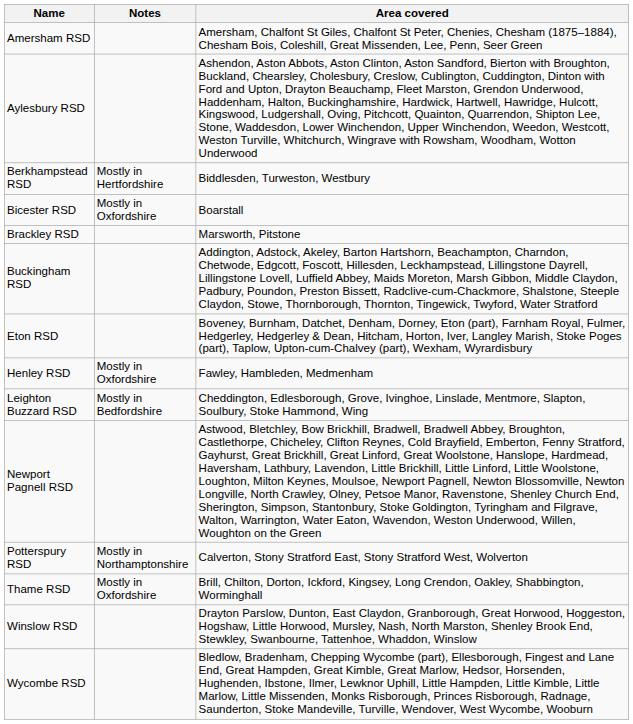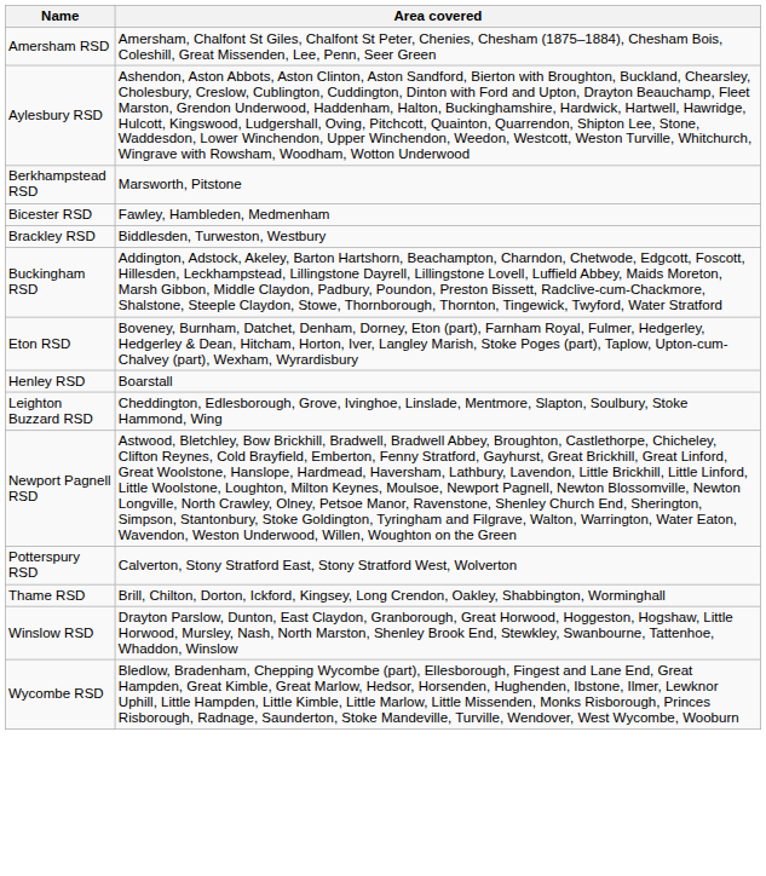- column: Notes | Mostly in Hertfordshire | Mostly in Oxfordshire | Mostly in Oxfordshire | Mostly in Bedfordshire | Mostly in Northamptonshire | Mostly in Oxfordshire
Berkhampstead RSD | Area covered: Biddlesden, Turweston, Westbury -> Marsworth, Pitstone
Bicester RSD | Area covered: Boarstall -> Fawley, Hambleden, Medmenham
Brackley RSD | Area covered: Marsworth, Pitstone -> Biddlesden, Turweston, Westbury
Henley RSD | Area covered: Fawley, Hambleden, Medmenham -> Boarstall
